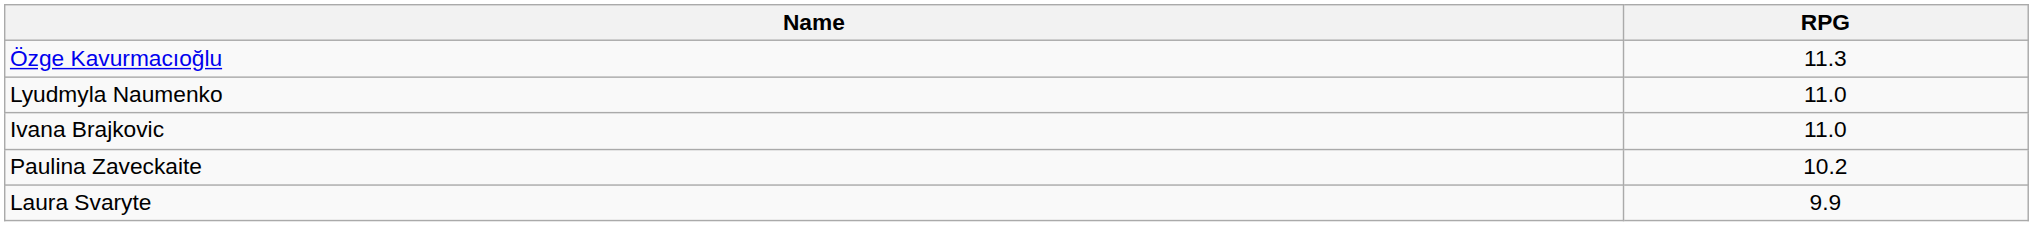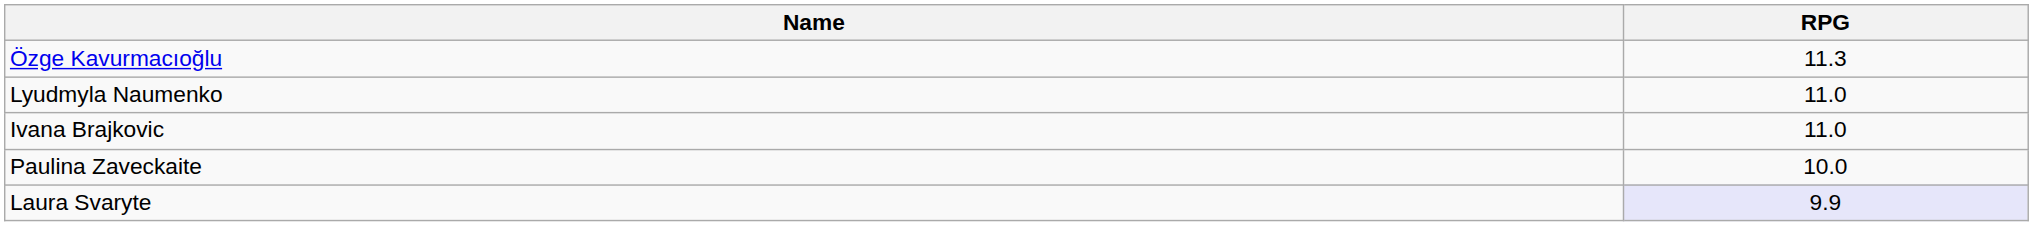Paulina Zaveckaite | RPG: 10.2 -> 10.0
Laura Svaryte | RPG: no background -> lavender background
